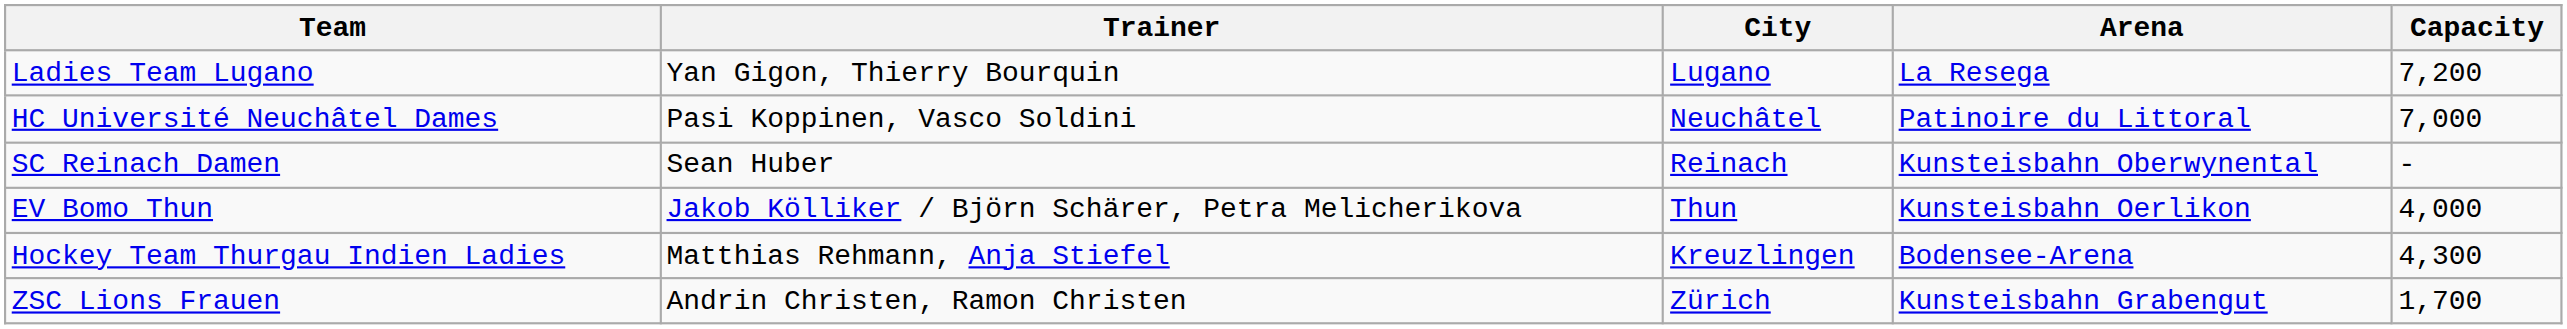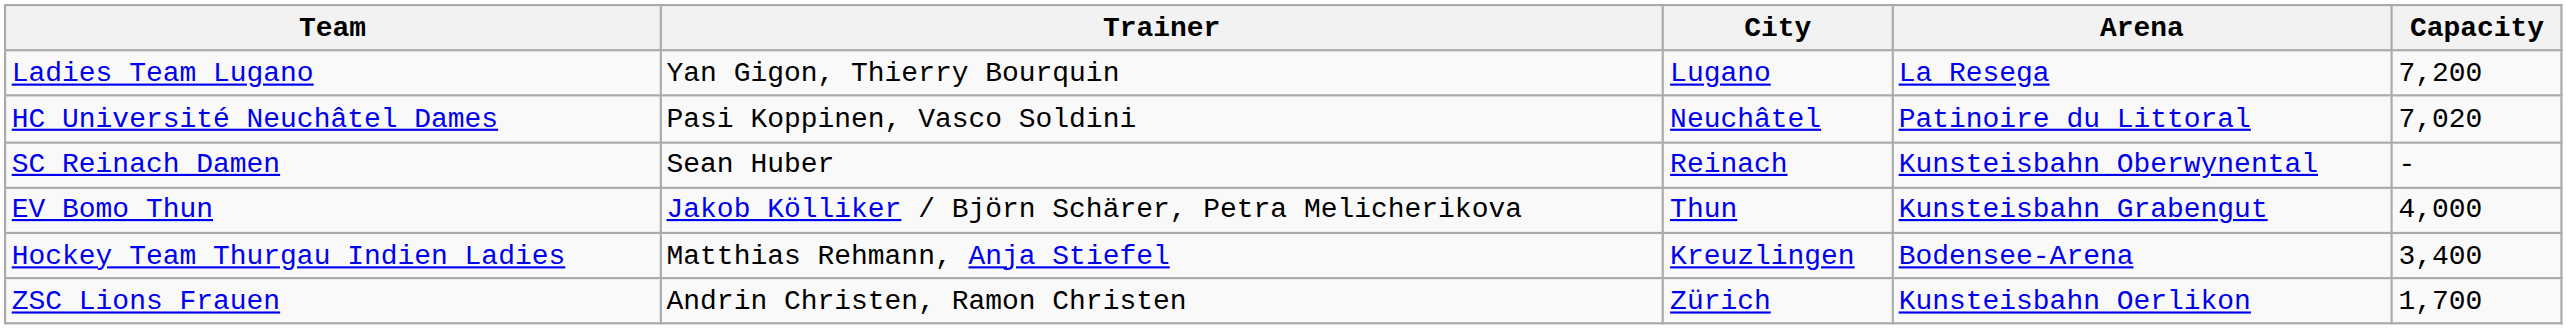HC Université Neuchâtel Dames | Capacity: 7,000 -> 7,020
EV Bomo Thun | Arena: Kunsteisbahn Oerlikon -> Kunsteisbahn Grabengut
Hockey Team Thurgau Indien Ladies | Capacity: 4,300 -> 3,400
ZSC Lions Frauen | Arena: Kunsteisbahn Grabengut -> Kunsteisbahn Oerlikon
